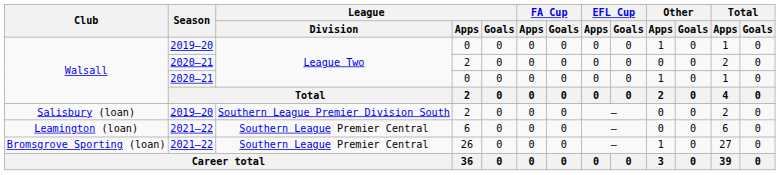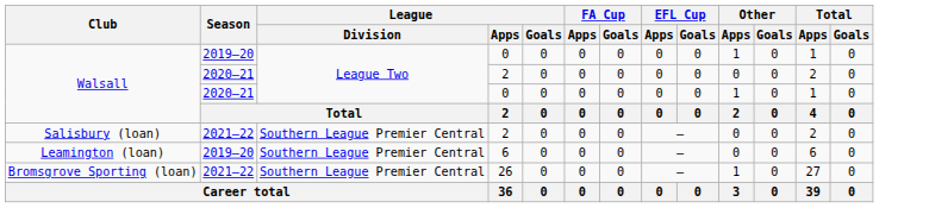Salisbury (loan) | Season: 2019–20 -> 2021–22
Salisbury (loan) | League / Division: Southern League Premier Division South -> Southern League Premier Central
Leamington (loan) | Season: 2021–22 -> 2019–20
